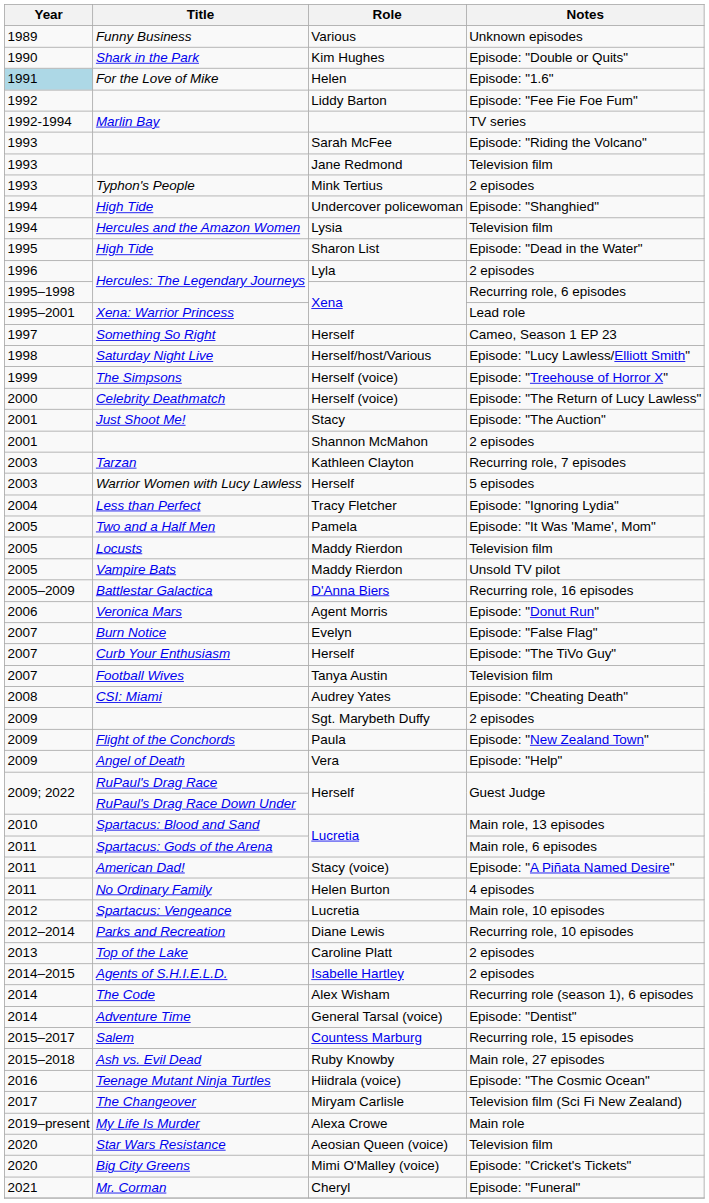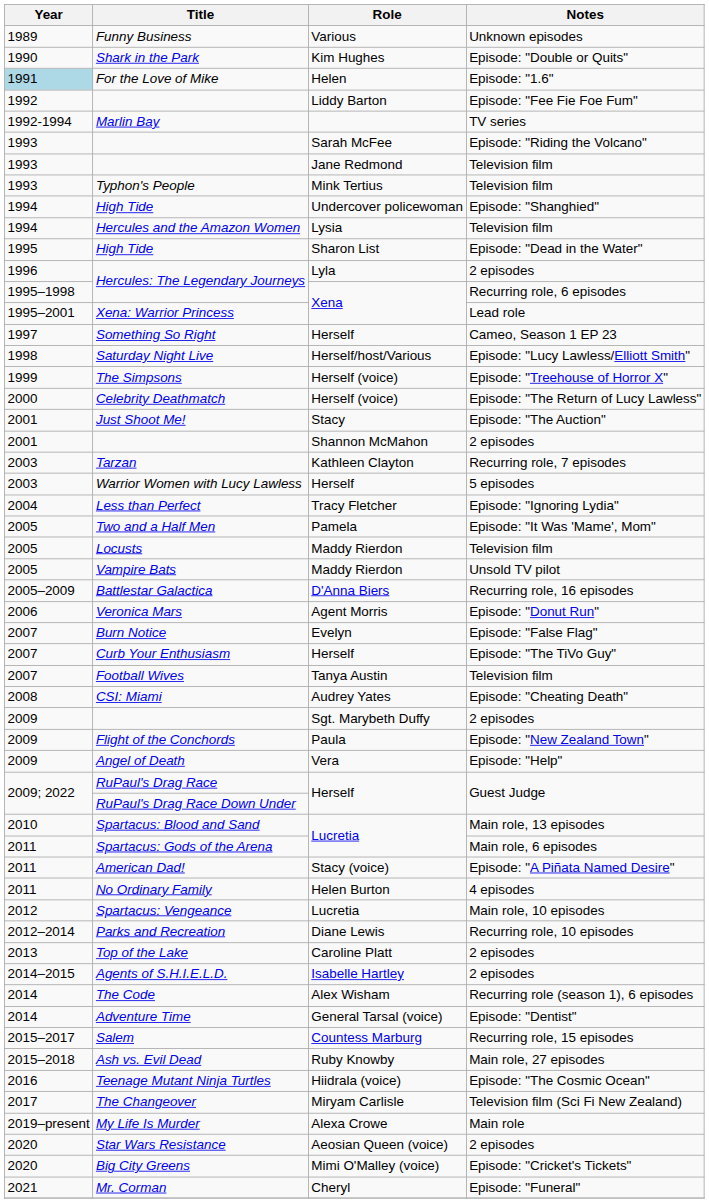Typhon's People | Notes: 2 episodes -> Television film
Star Wars Resistance | Notes: Television film -> 2 episodes
